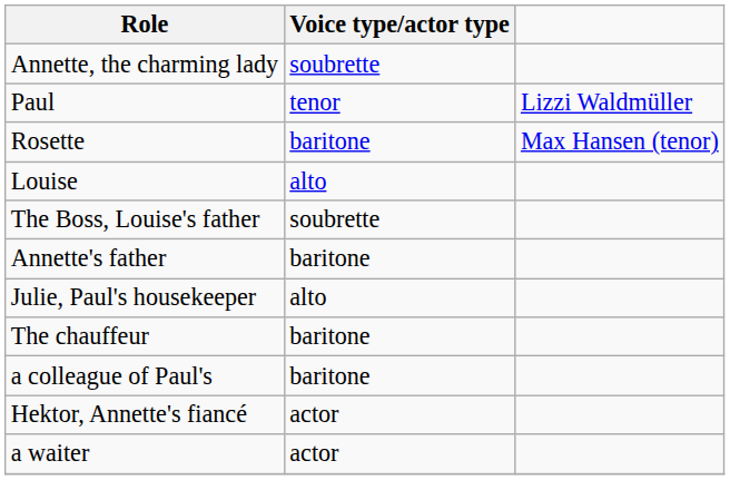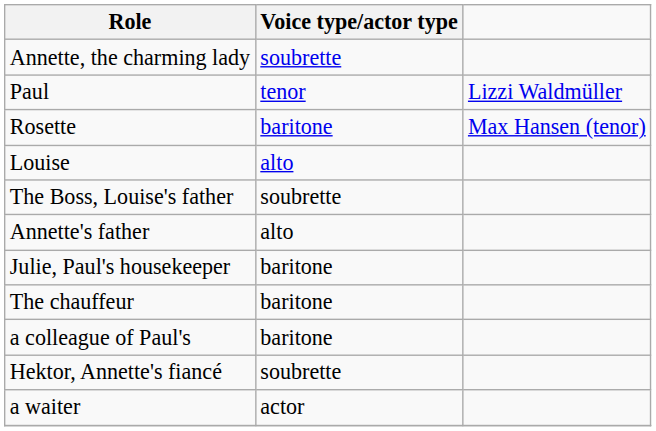Annette's father | Voice type/actor type: baritone -> alto
Julie, Paul's housekeeper | Voice type/actor type: alto -> baritone
Hektor, Annette's fiancé | Voice type/actor type: actor -> soubrette
